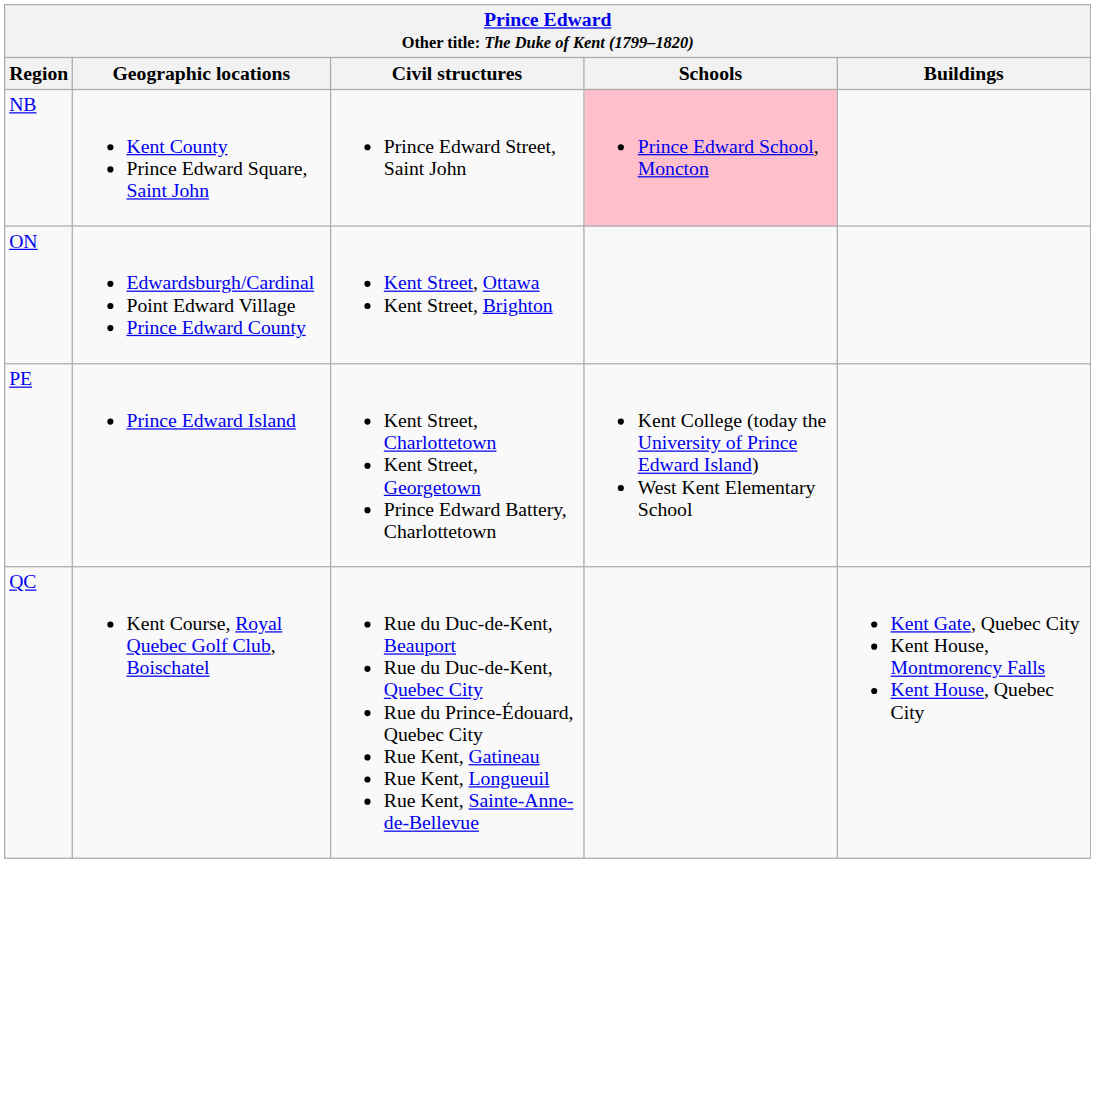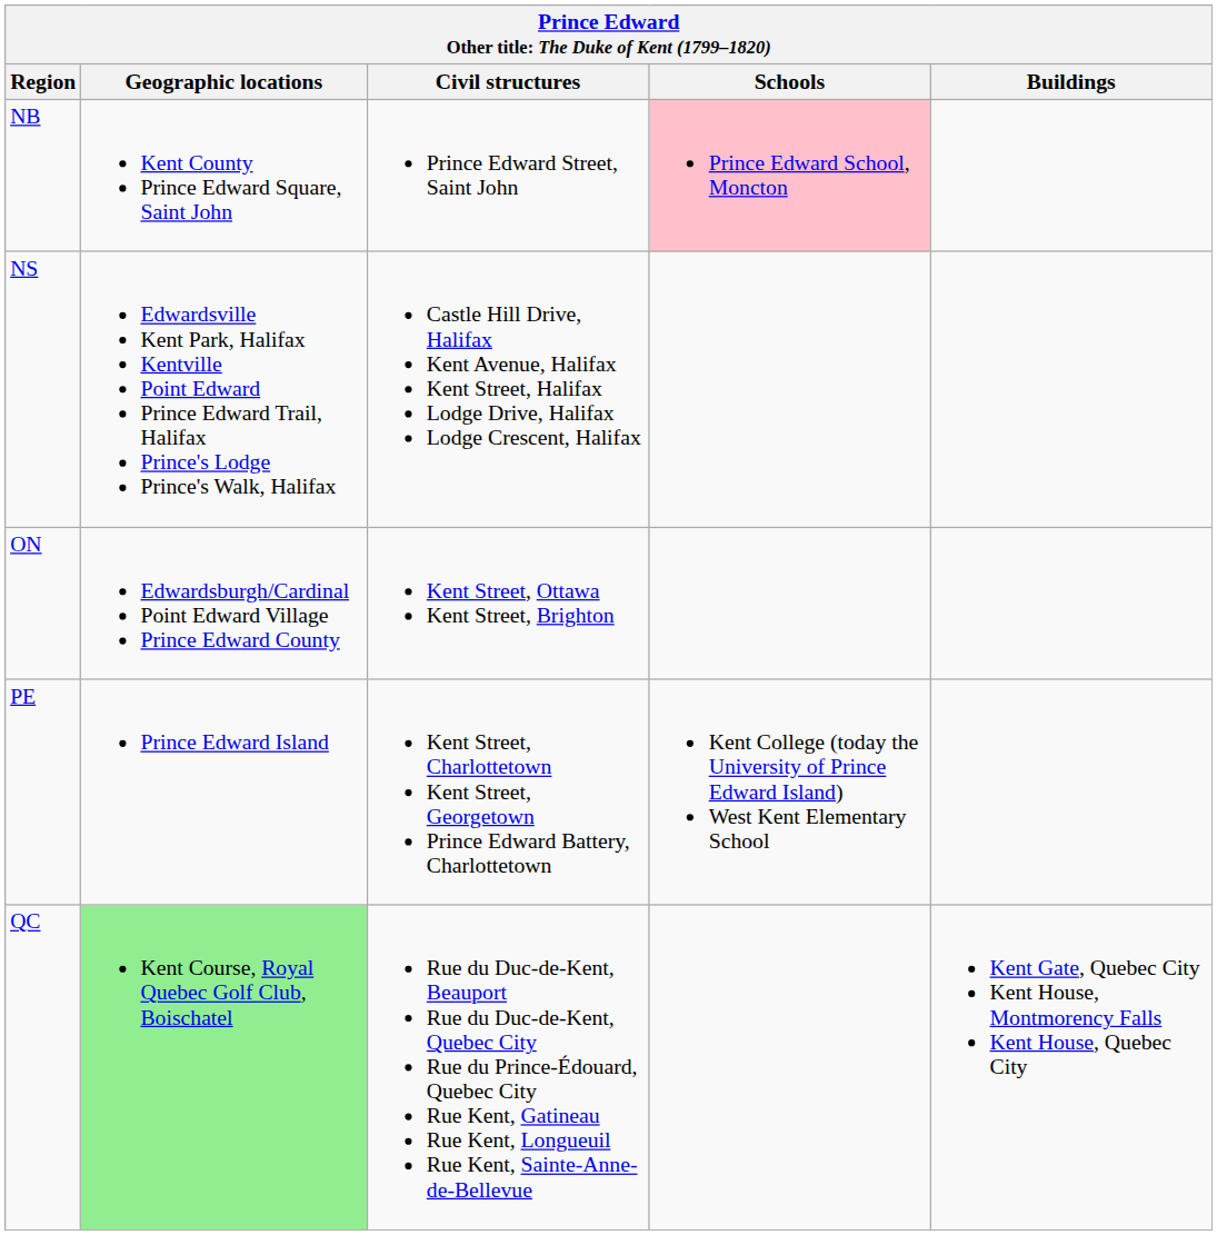+ row: NS | Edwardsville Kent Park, Halifax Kentville Point Edward Prince Edward Trail, Halifax Prince's Lodge Prince's Walk, Halifax | Castle Hill Drive, Halifax Kent Avenue, Halifax Kent Street, Halifax Lodge Drive, Halifax Lodge Crescent, Halifax
QC | Geographic locations: no background -> lightgreen background
